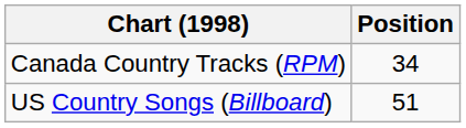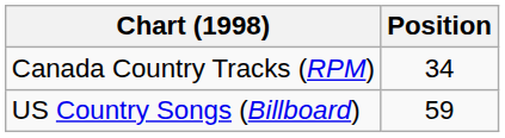US Country Songs (Billboard) | Position: 51 -> 59
